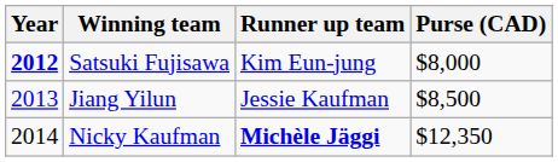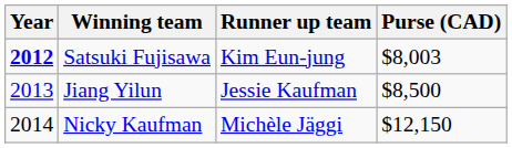Satsuki Fujisawa | Purse (CAD): $8,000 -> $8,003
Nicky Kaufman | Runner up team: bold -> normal
Nicky Kaufman | Purse (CAD): $12,350 -> $12,150
